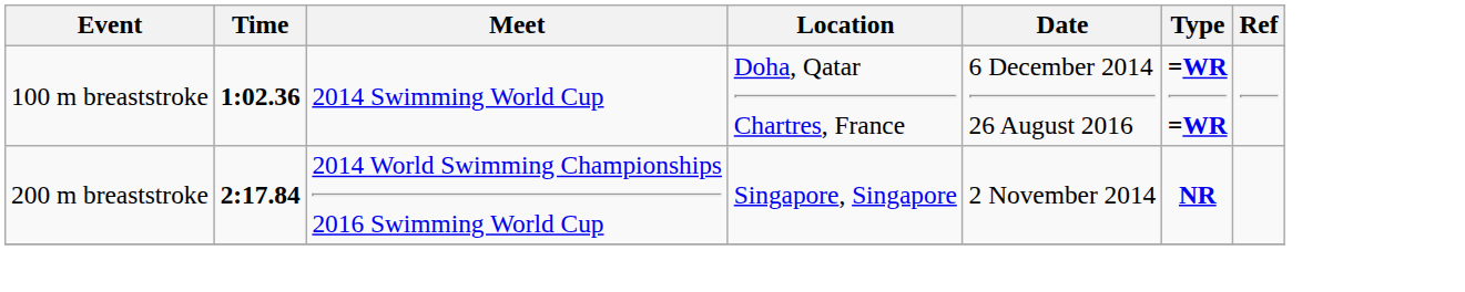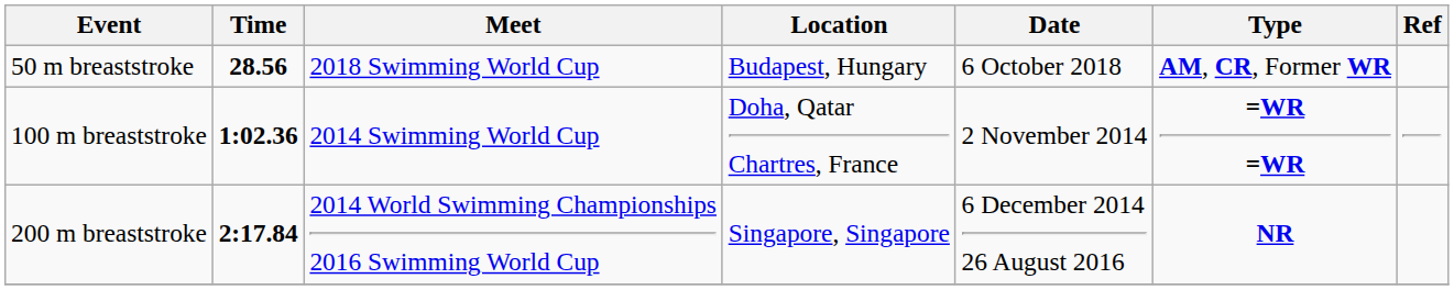+ row: 50 m breaststroke | 28.56 | 2018 Swimming World Cup | Budapest, Hungary | 6 October 2018 | AM, CR, Former WR
100 m breaststroke | Date: 6 December 2014 26 August 2016 -> 2 November 2014
200 m breaststroke | Date: 2 November 2014 -> 6 December 2014 26 August 2016
